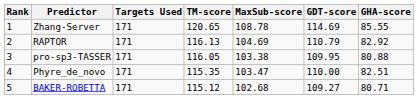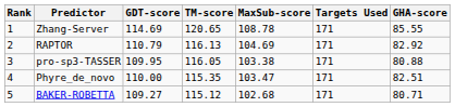columns swapped: Targets Used <-> GDT-score
